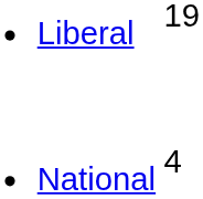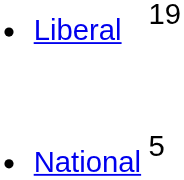National | column 2: 4 -> 5
